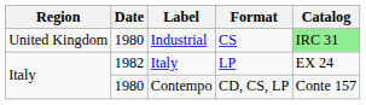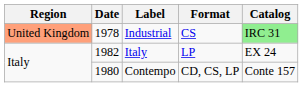Industrial | Region: no background -> lightsalmon background
Industrial | Date: 1980 -> 1978
